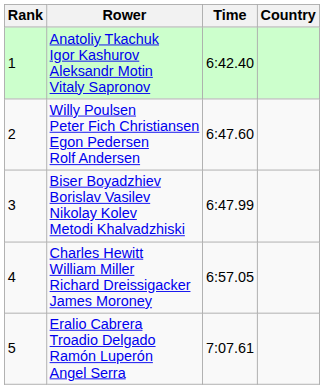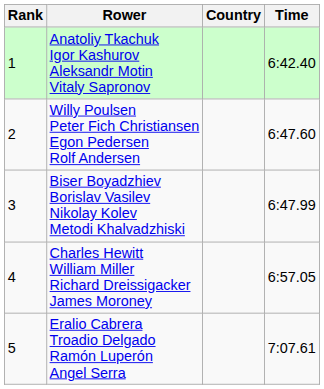columns swapped: Country <-> Time
